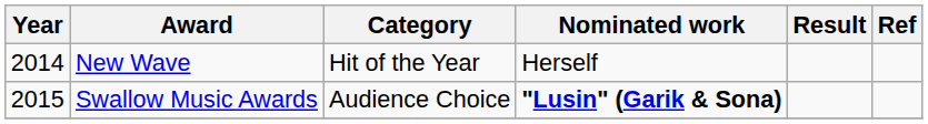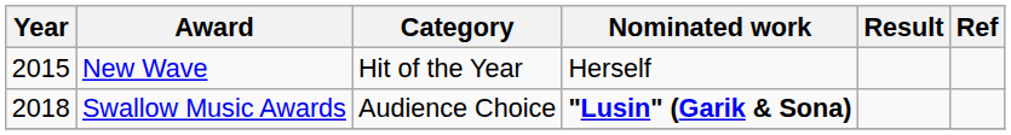New Wave | Year: 2014 -> 2015
Swallow Music Awards | Year: 2015 -> 2018
